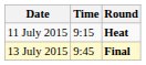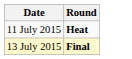- column: Time | 9:15 | 9:45
